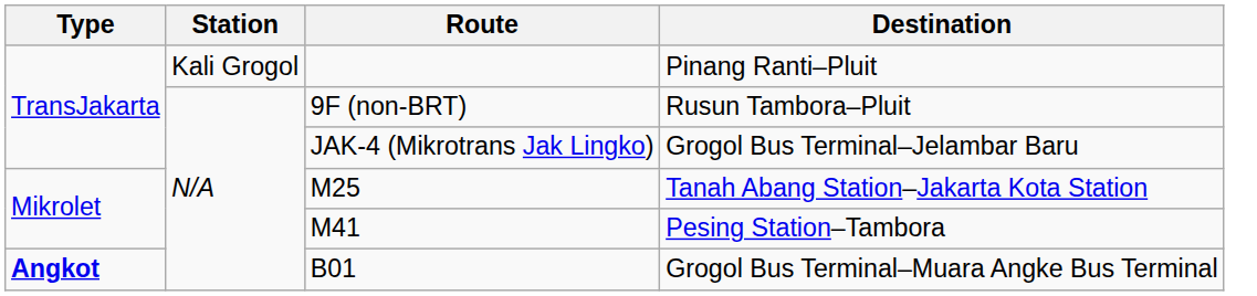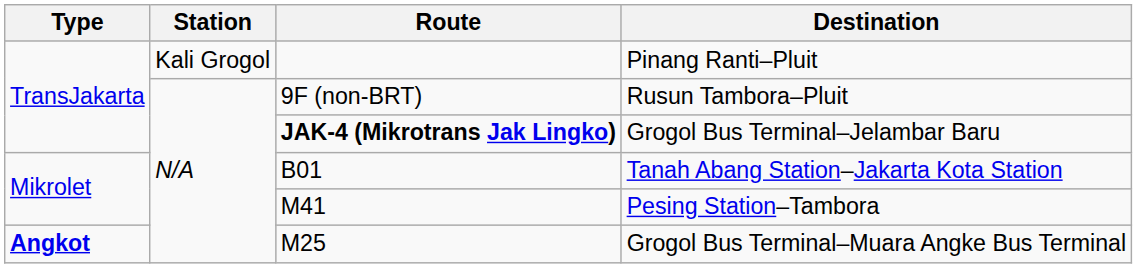Grogol Bus Terminal–Jelambar Baru | Route: normal -> bold
Tanah Abang Station–Jakarta Kota Station | Route: M25 -> B01
Grogol Bus Terminal–Muara Angke Bus Terminal | Route: B01 -> M25
